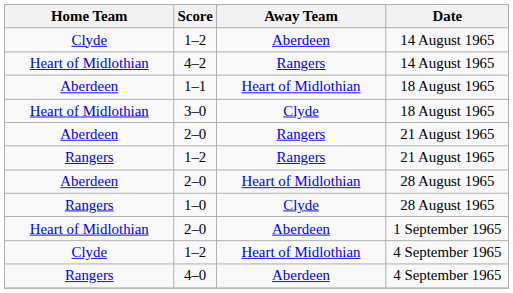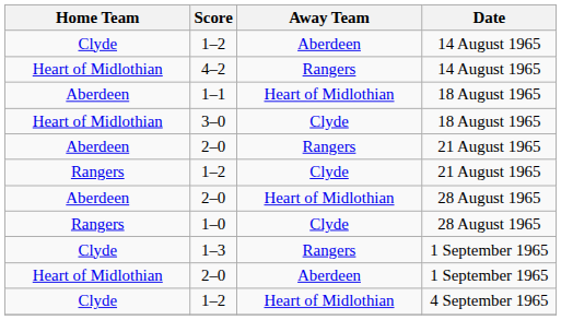1–2 / 21 August 1965 | Away Team: Rangers -> Clyde
+ row: Clyde | 1–3 | Rangers | 1 September 1965
- row: Rangers | 4–0 | Aberdeen | 4 September 1965
